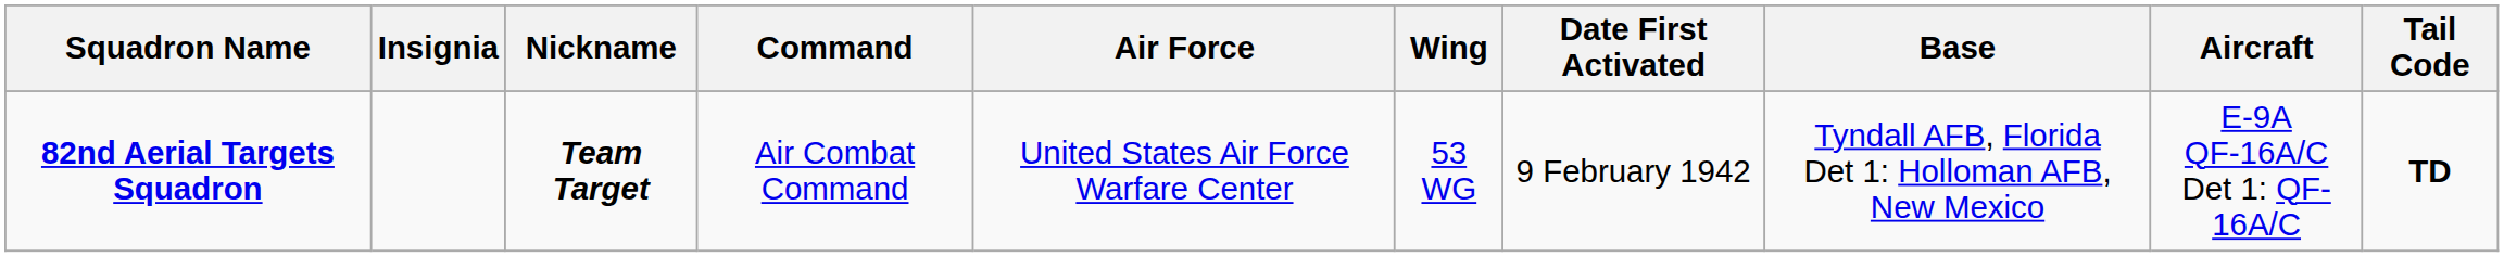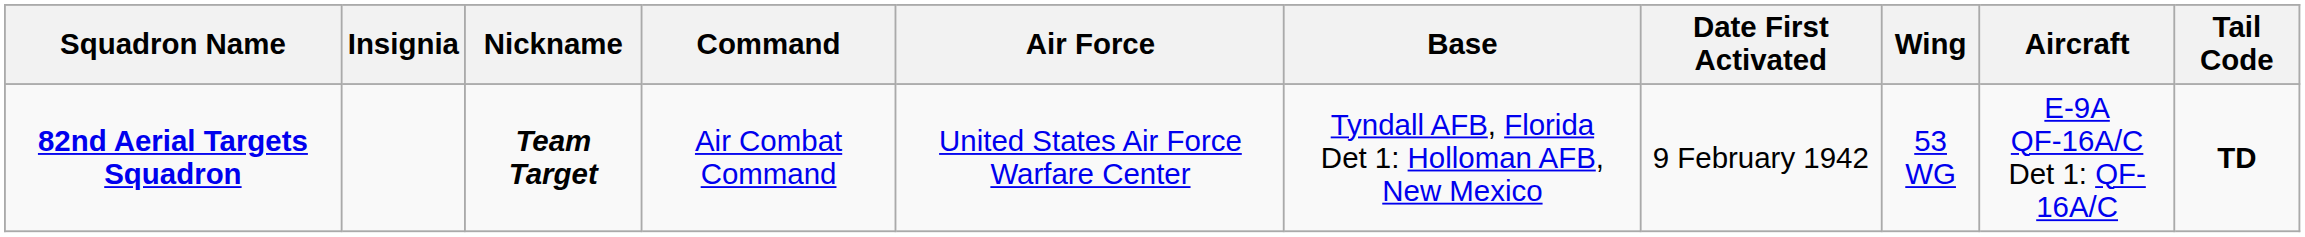columns swapped: Wing <-> Base
